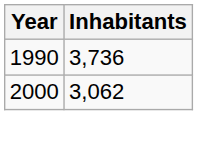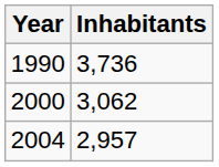+ row: 2004 | 2,957
